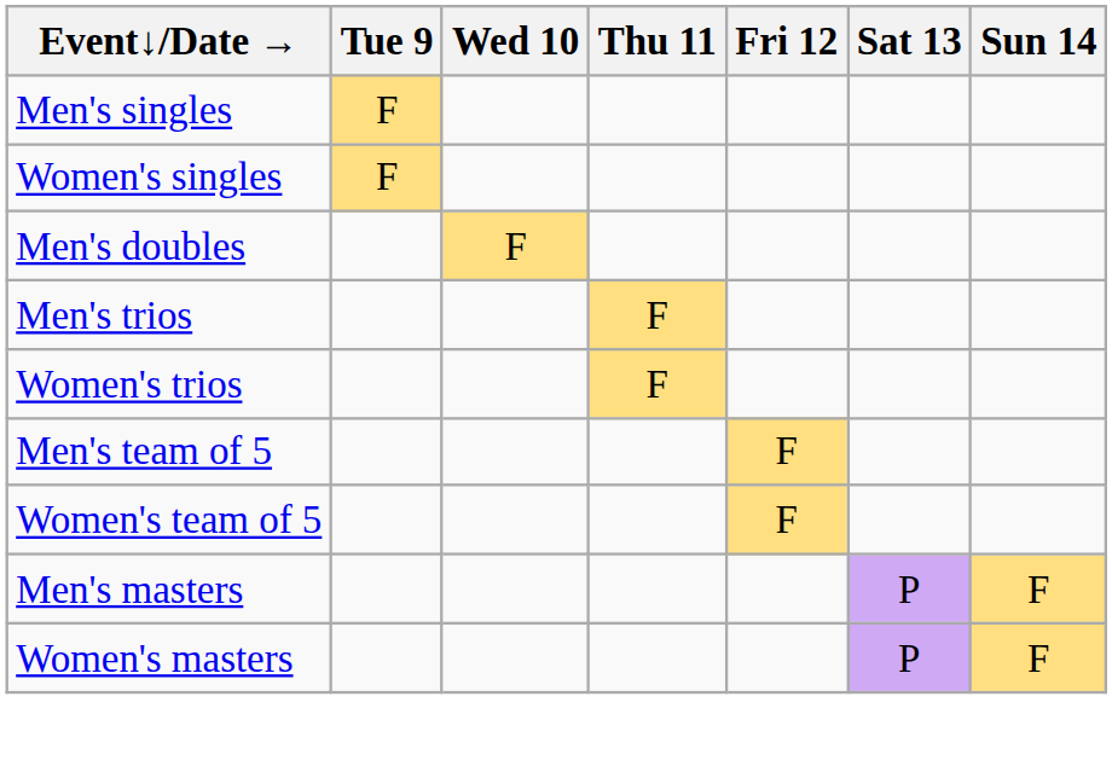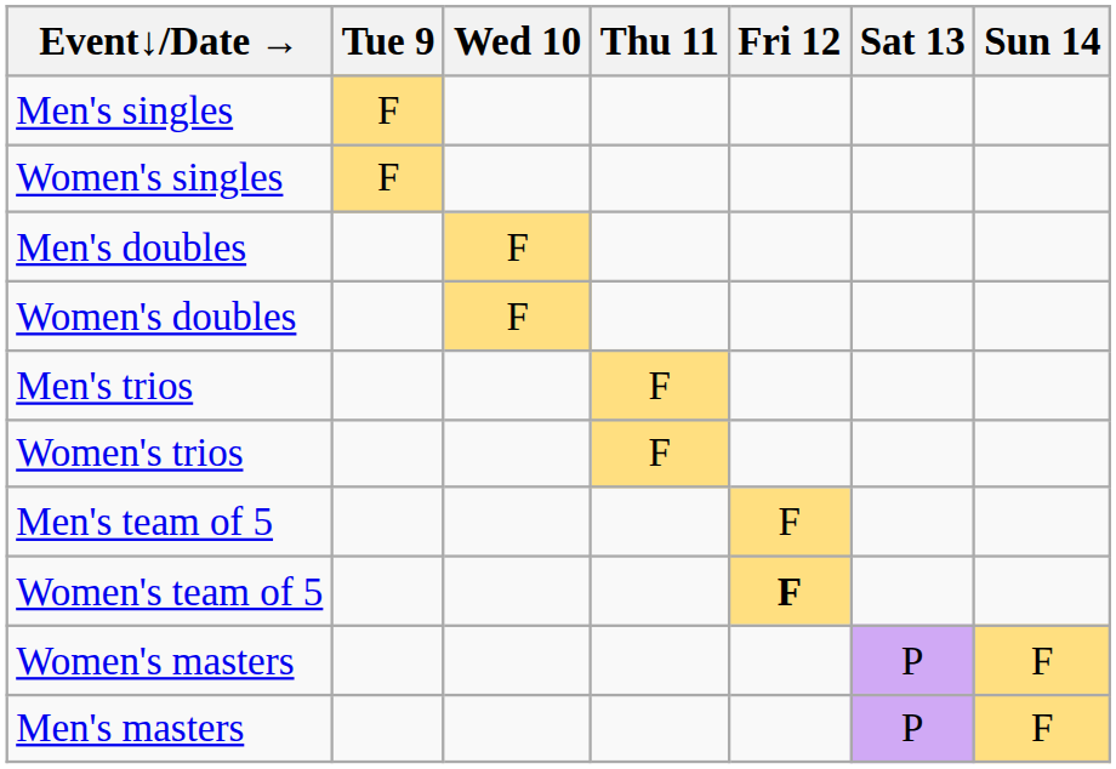+ row: Women's doubles | F
Women's team of 5 | Fri 12: normal -> bold
rows swapped: Men's masters <-> Women's masters
